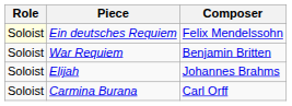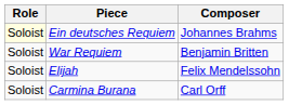Ein deutsches Requiem | Composer: Felix Mendelssohn -> Johannes Brahms
Elijah | Composer: Johannes Brahms -> Felix Mendelssohn
